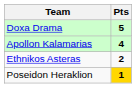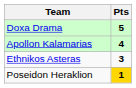Ethnikos Asteras | Pts: 2 -> 3
